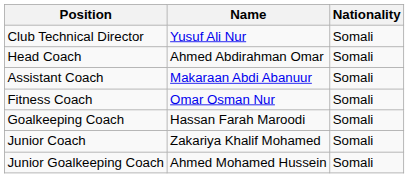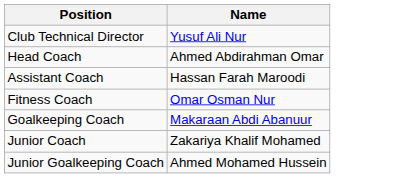- column: Nationality | Somali | Somali | Somali | Somali | Somali | Somali | Somali
Assistant Coach | Name: Makaraan Abdi Abanuur -> Hassan Farah Maroodi
Goalkeeping Coach | Name: Hassan Farah Maroodi -> Makaraan Abdi Abanuur
